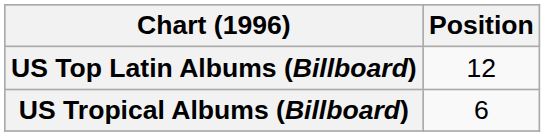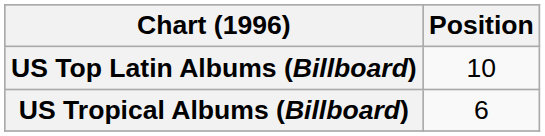US Top Latin Albums (Billboard) | Position: 12 -> 10
